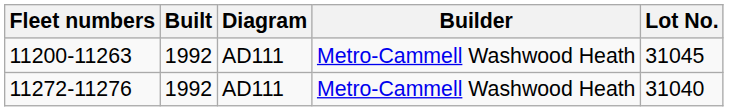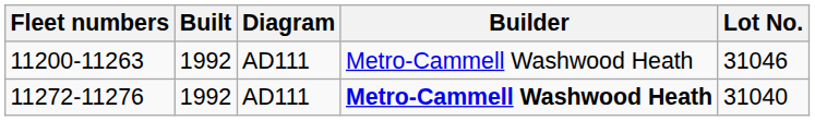11200-11263 | Lot No.: 31045 -> 31046
11272-11276 | Builder: normal -> bold
